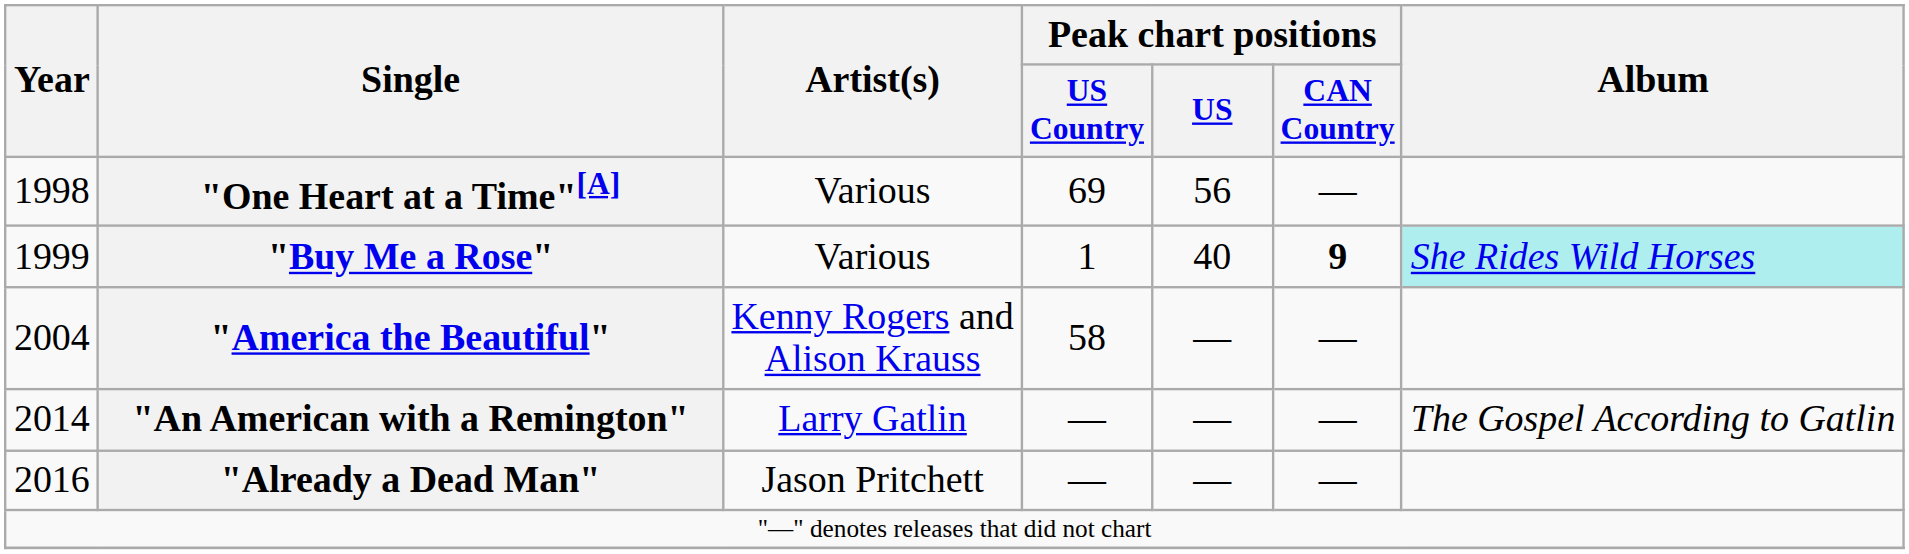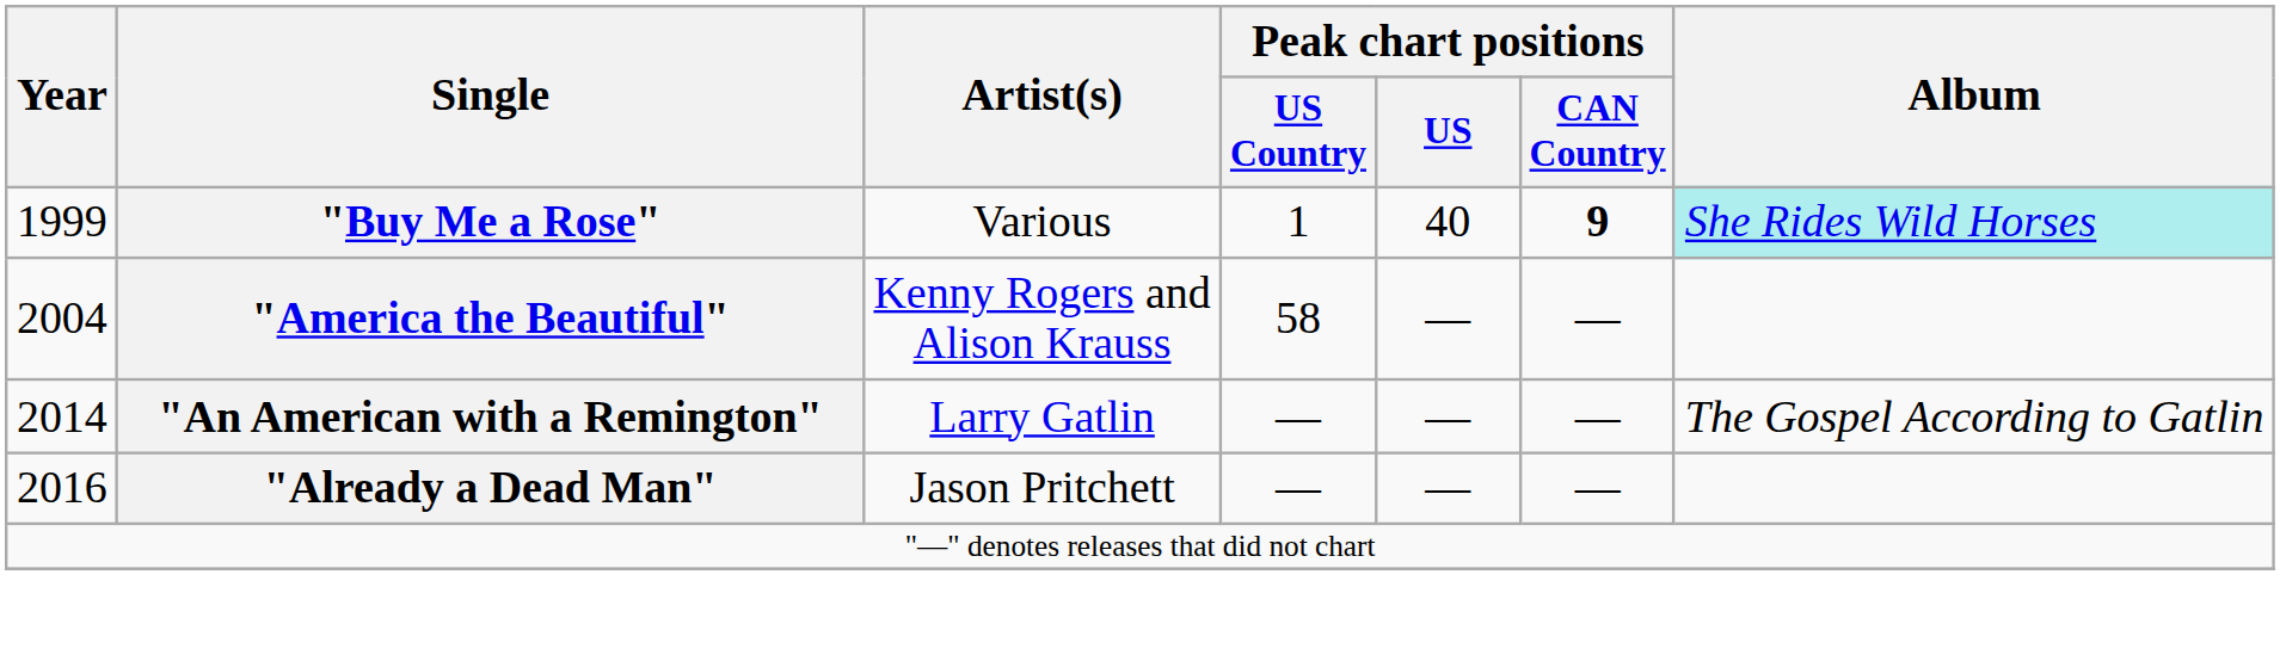- row: 1998 | "One Heart at a Time"[A] | Various | 69 | 56 | —
